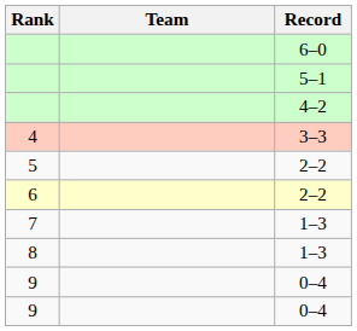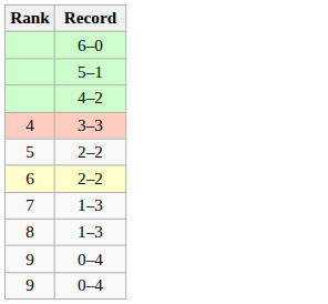- column: Team
